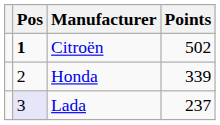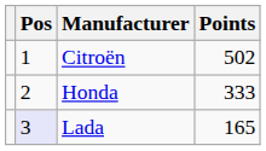Citroën | Pos: bold -> normal
Honda | Points: 339 -> 333
Lada | Points: 237 -> 165
